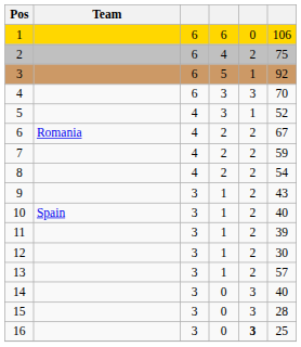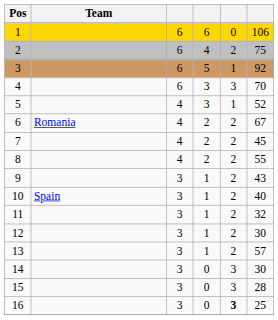7 | column 6: 59 -> 45
8 | column 6: 54 -> 55
11 | column 6: 39 -> 32
14 | column 6: 40 -> 30
